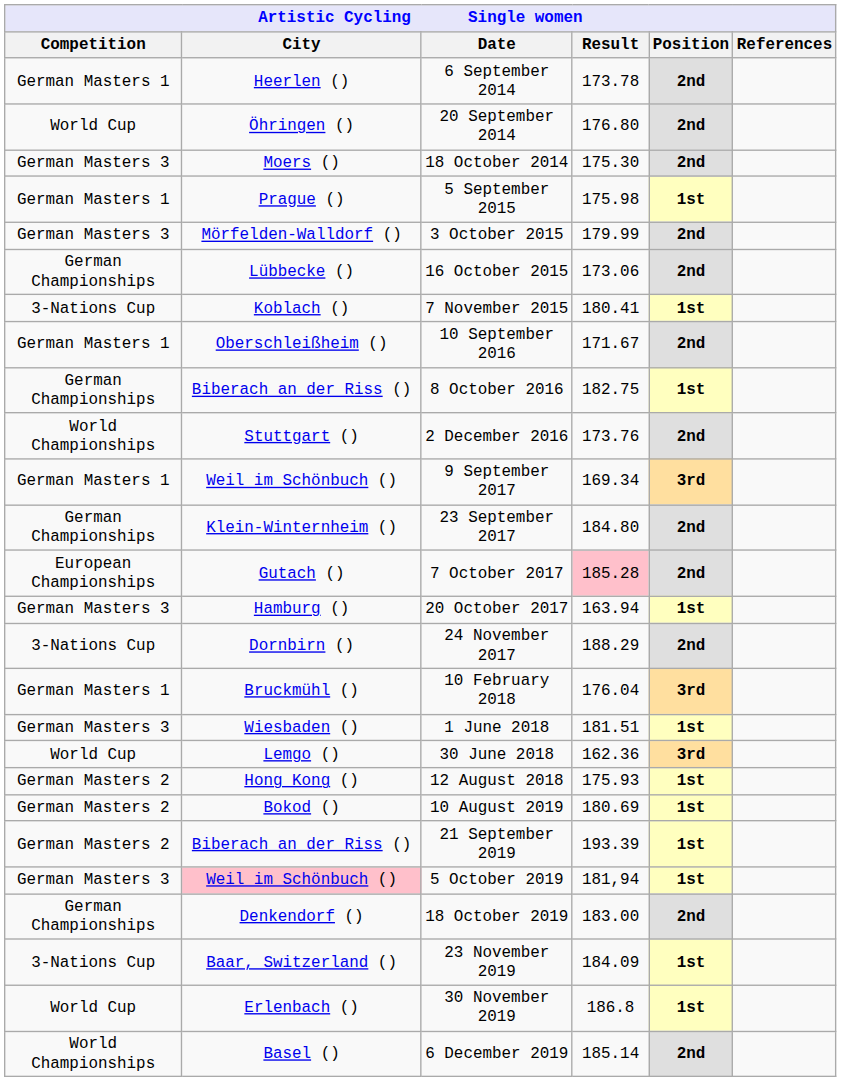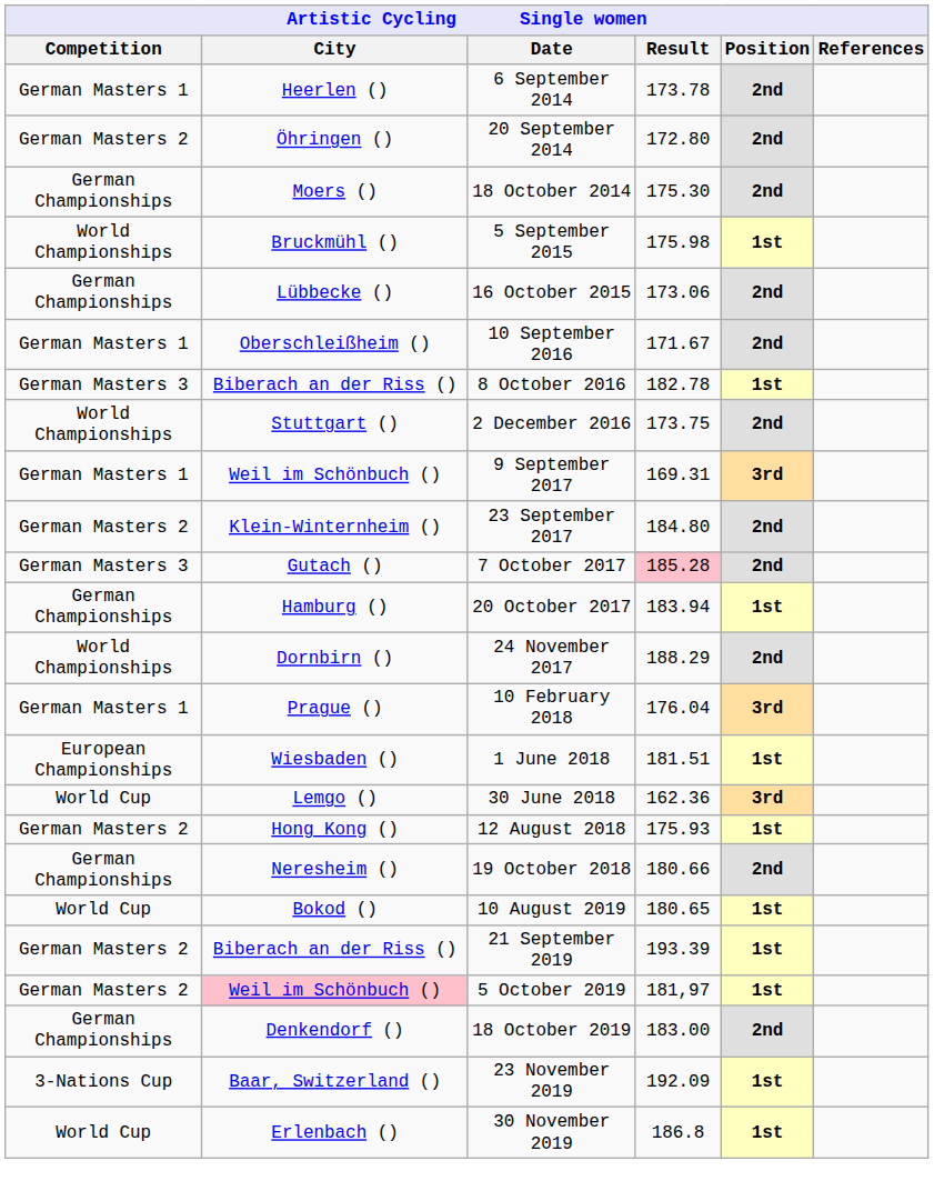20 September 2014 | Competition: World Cup -> German Masters 2
20 September 2014 | Result: 176.80 -> 172.80
18 October 2014 | Competition: German Masters 3 -> German Championships
5 September 2015 | Competition: German Masters 1 -> World Championships
5 September 2015 | City: Prague () -> Bruckmühl ()
- row: German Masters 3 | Mörfelden-Walldorf () | 3 October 2015 | 179.99 | 2nd
- row: 3-Nations Cup | Koblach () | 7 November 2015 | 180.41 | 1st
8 October 2016 | Competition: German Championships -> German Masters 3
8 October 2016 | Result: 182.75 -> 182.78
2 December 2016 | Result: 173.76 -> 173.75
9 September 2017 | Result: 169.34 -> 169.31
23 September 2017 | Competition: German Championships -> German Masters 2
7 October 2017 | Competition: European Championships -> German Masters 3
20 October 2017 | Competition: German Masters 3 -> German Championships
20 October 2017 | Result: 163.94 -> 183.94
24 November 2017 | Competition: 3-Nations Cup -> World Championships
10 February 2018 | City: Bruckmühl () -> Prague ()
1 June 2018 | Competition: German Masters 3 -> European Championships
+ row: German Championships | Neresheim () | 19 October 2018 | 180.66 | 2nd
10 August 2019 | Competition: German Masters 2 -> World Cup
10 August 2019 | Result: 180.69 -> 180.65
5 October 2019 | Competition: German Masters 3 -> German Masters 2
5 October 2019 | Result: 181,94 -> 181,97
23 November 2019 | Result: 184.09 -> 192.09
- row: World Championships | Basel () | 6 December 2019 | 185.14 | 2nd
